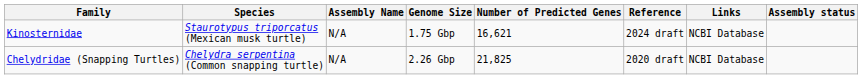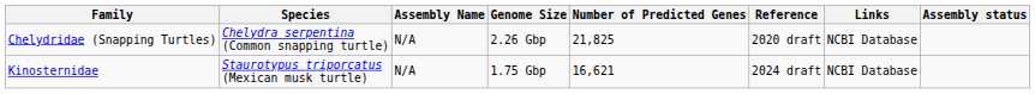rows swapped: Chelydridae (Snapping Turtles) <-> Kinosternidae
